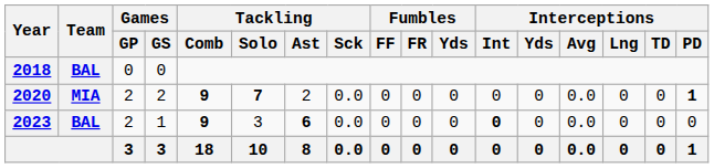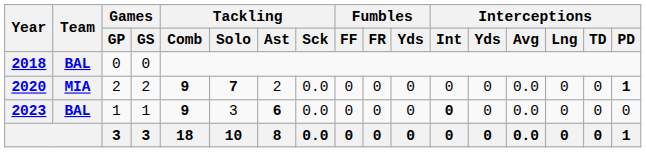2023 | Games / GP: 2 -> 1
